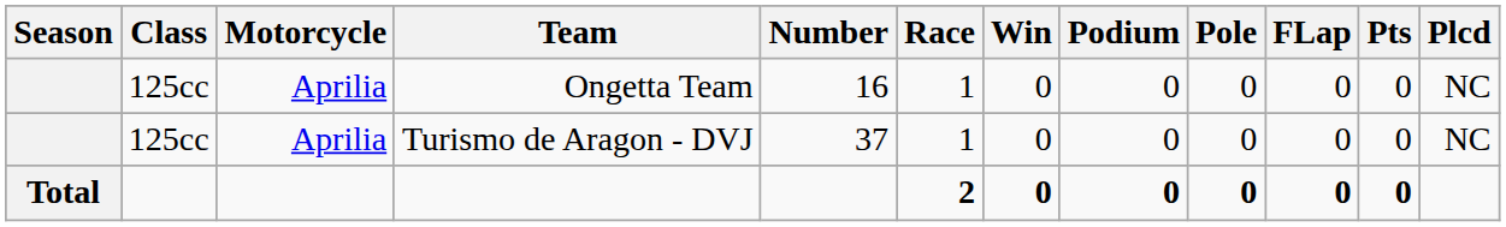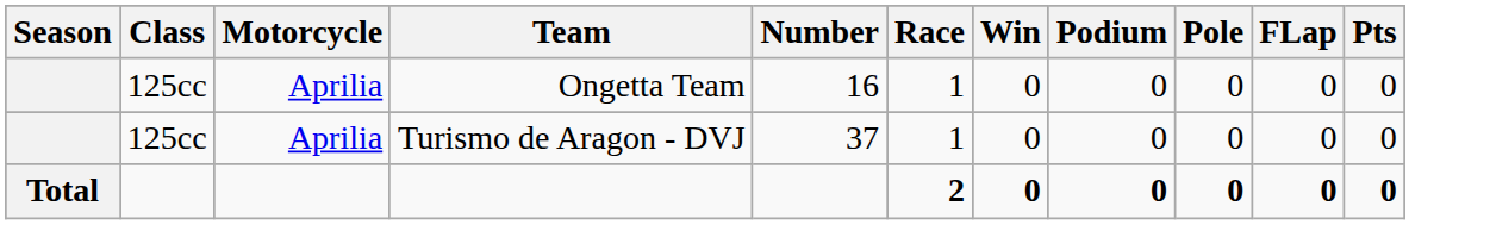- column: Plcd | NC | NC
